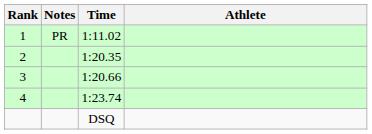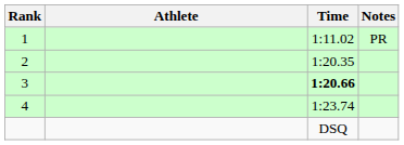columns swapped: Athlete <-> Notes
3 | Time: normal -> bold
